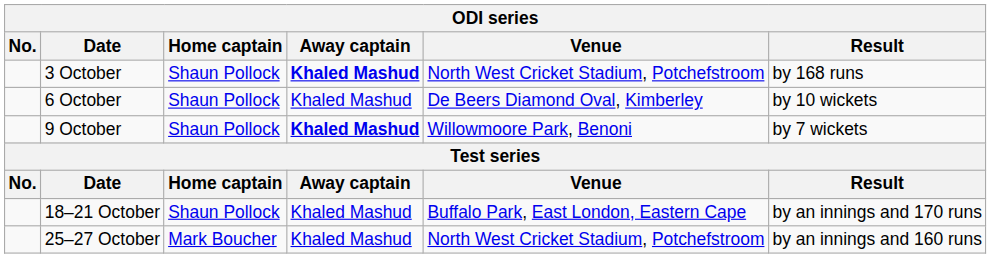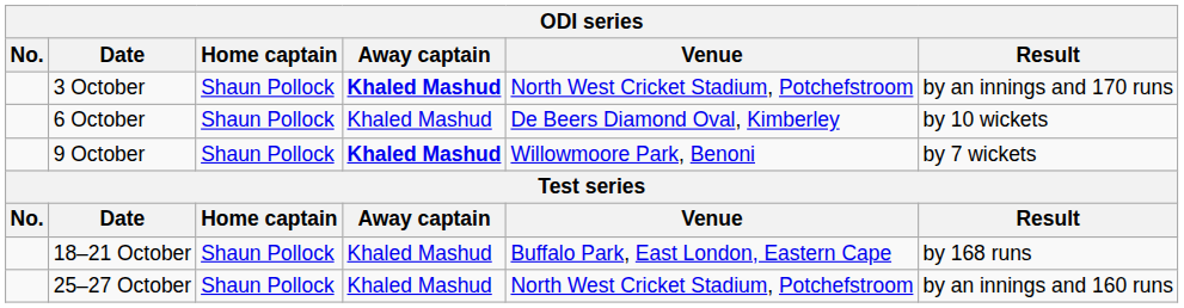3 October | Result: by 168 runs -> by an innings and 170 runs
18–21 October | Result: by an innings and 170 runs -> by 168 runs
25–27 October | Home captain: Mark Boucher -> Shaun Pollock
